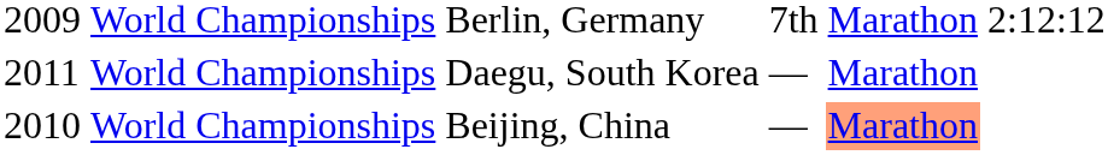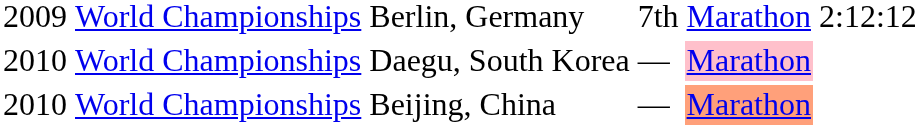Daegu, South Korea | column 1: 2011 -> 2010
Daegu, South Korea | column 5: no background -> pink background
